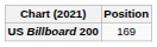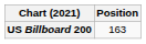US Billboard 200 | Position: 169 -> 163
